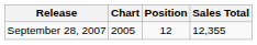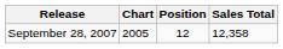September 28, 2007 | Sales Total: 12,355 -> 12,358
